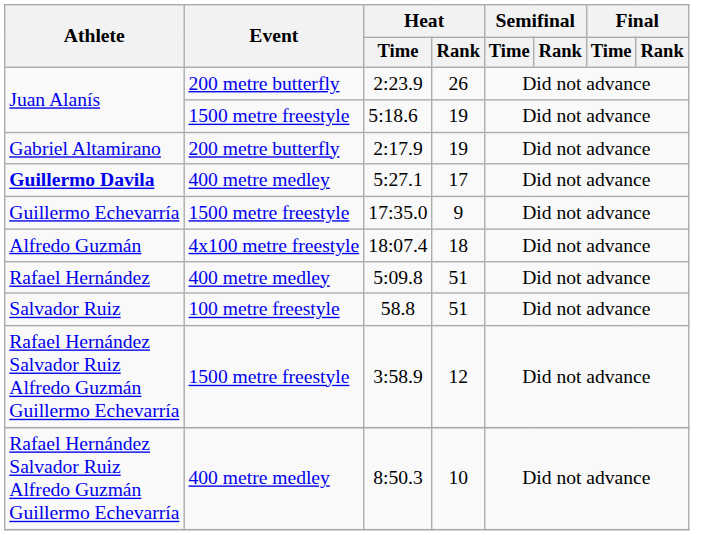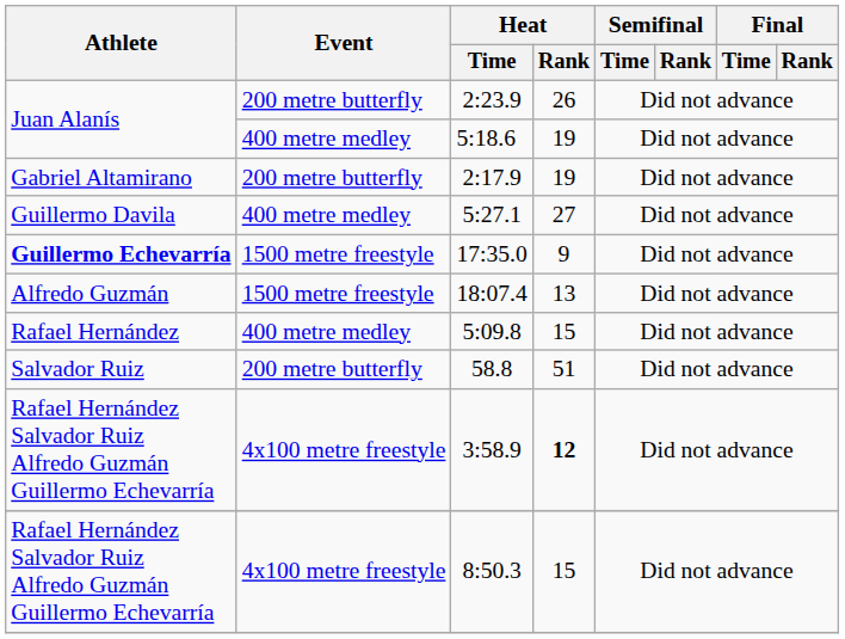5:18.6 | Event: 1500 metre freestyle -> 400 metre medley
5:27.1 | Athlete: bold -> normal
5:27.1 | Heat / Rank: 17 -> 27
17:35.0 | Athlete: normal -> bold
18:07.4 | Event: 4x100 metre freestyle -> 1500 metre freestyle
18:07.4 | Heat / Rank: 18 -> 13
5:09.8 | Heat / Rank: 51 -> 15
58.8 | Event: 100 metre freestyle -> 200 metre butterfly
3:58.9 | Event: 1500 metre freestyle -> 4x100 metre freestyle
3:58.9 | Heat / Rank: normal -> bold
8:50.3 | Event: 400 metre medley -> 4x100 metre freestyle
8:50.3 | Heat / Rank: 10 -> 15
